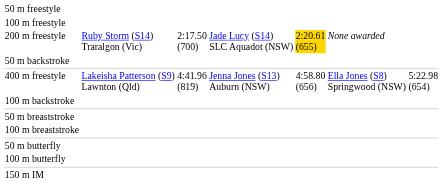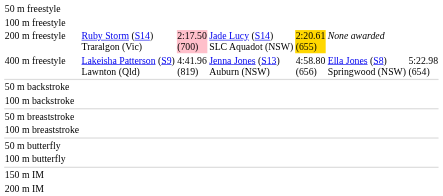200 m freestyle | column 3: no background -> pink background
rows swapped: 400 m freestyle <-> 50 m backstroke
+ row: 200 m IM
